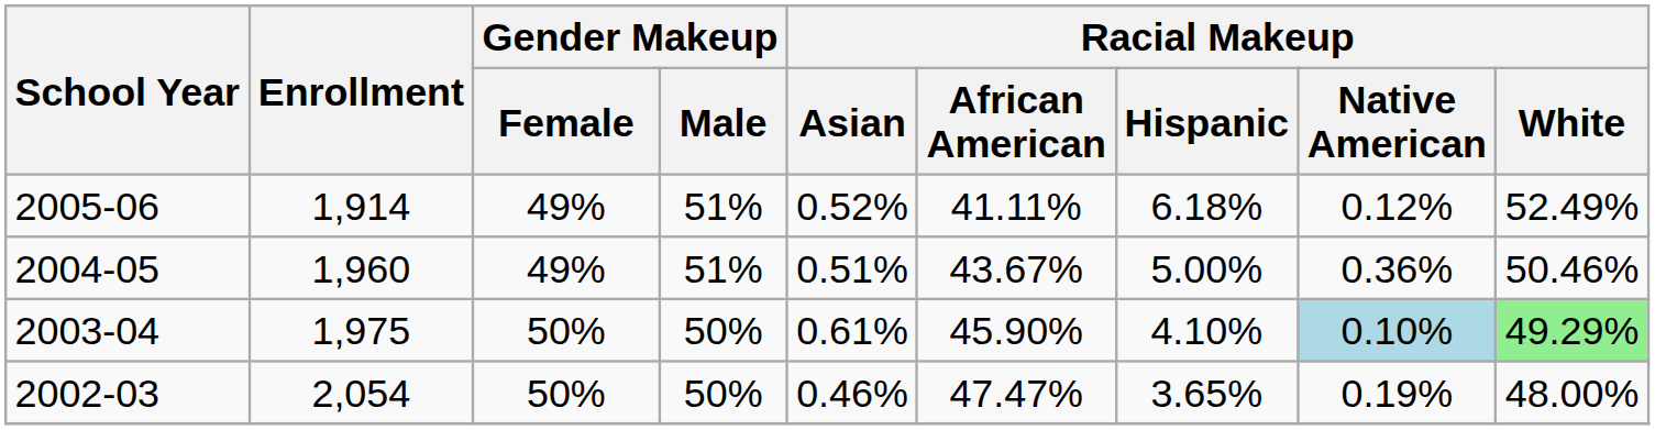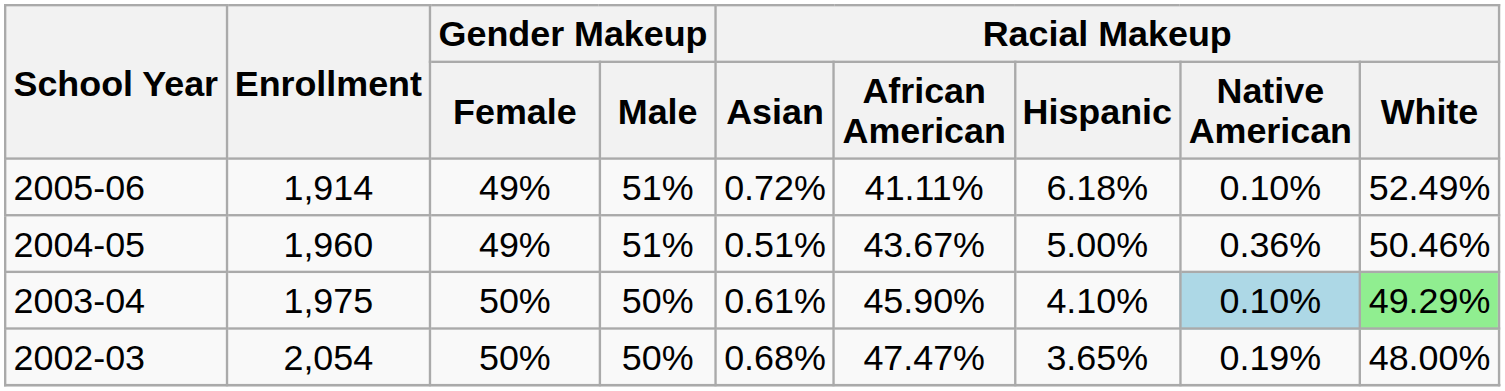2005-06 | Racial Makeup / Asian: 0.52% -> 0.72%
2005-06 | Racial Makeup / Native American: 0.12% -> 0.10%
2002-03 | Racial Makeup / Asian: 0.46% -> 0.68%
